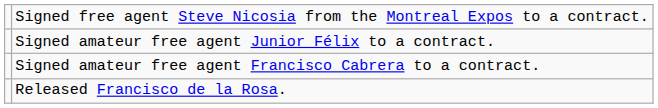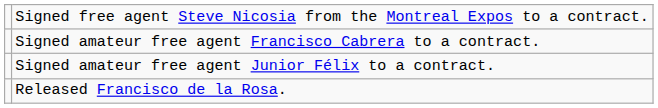rows swapped: Signed amateur free agent Junior Félix to a contract. <-> Signed amateur free agent Francisco Cabrera to a contract.
